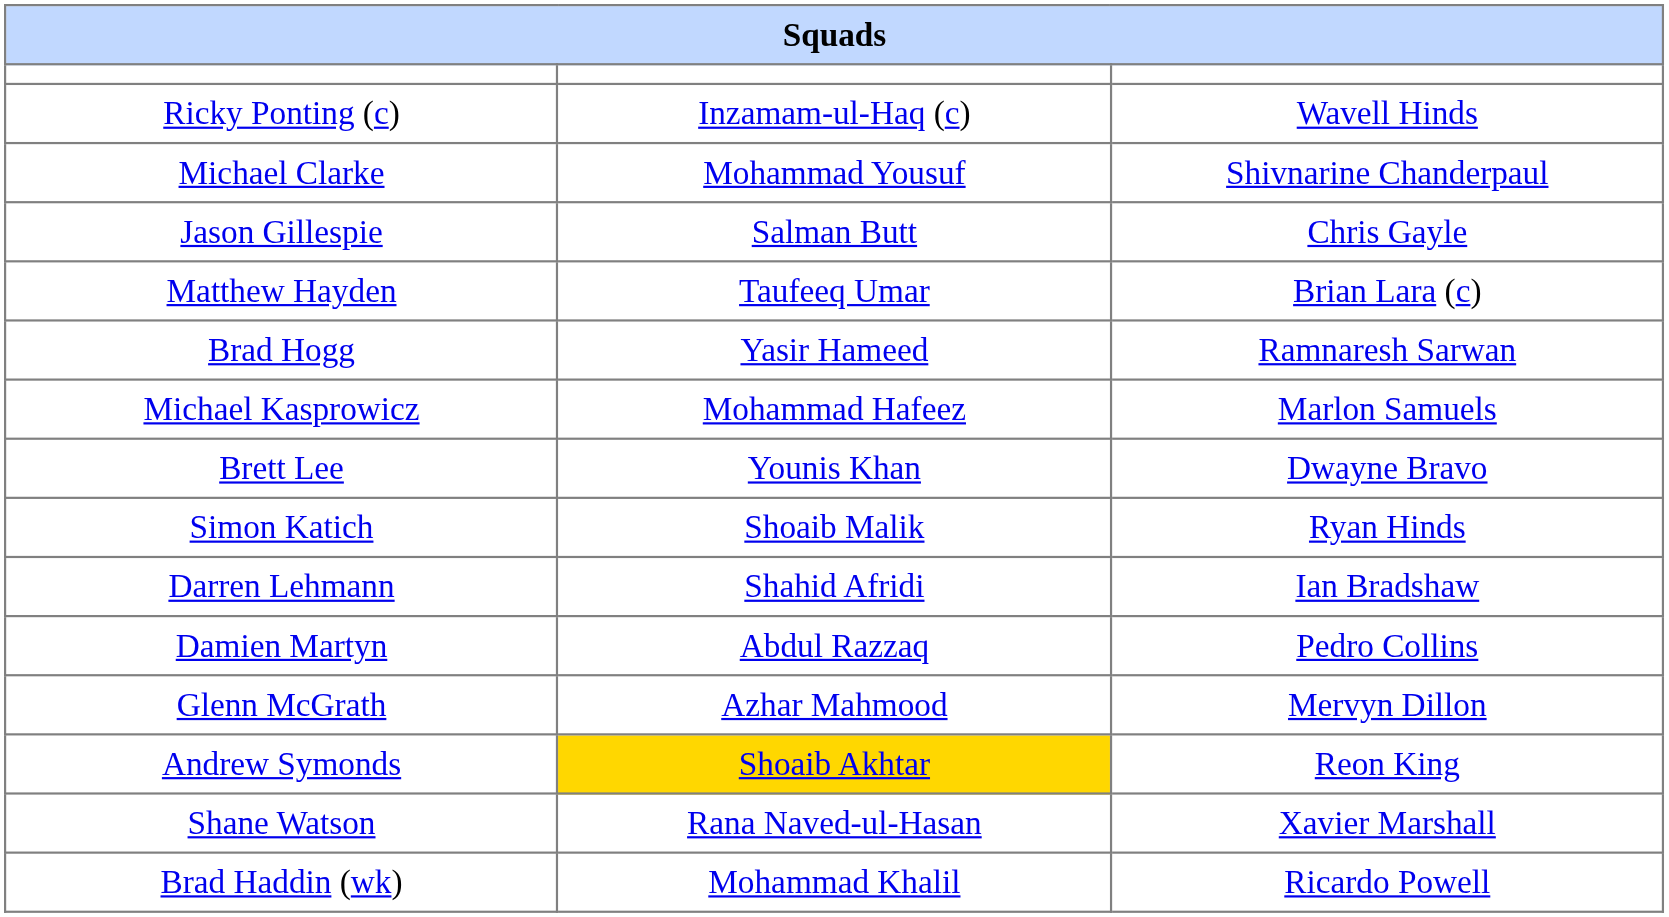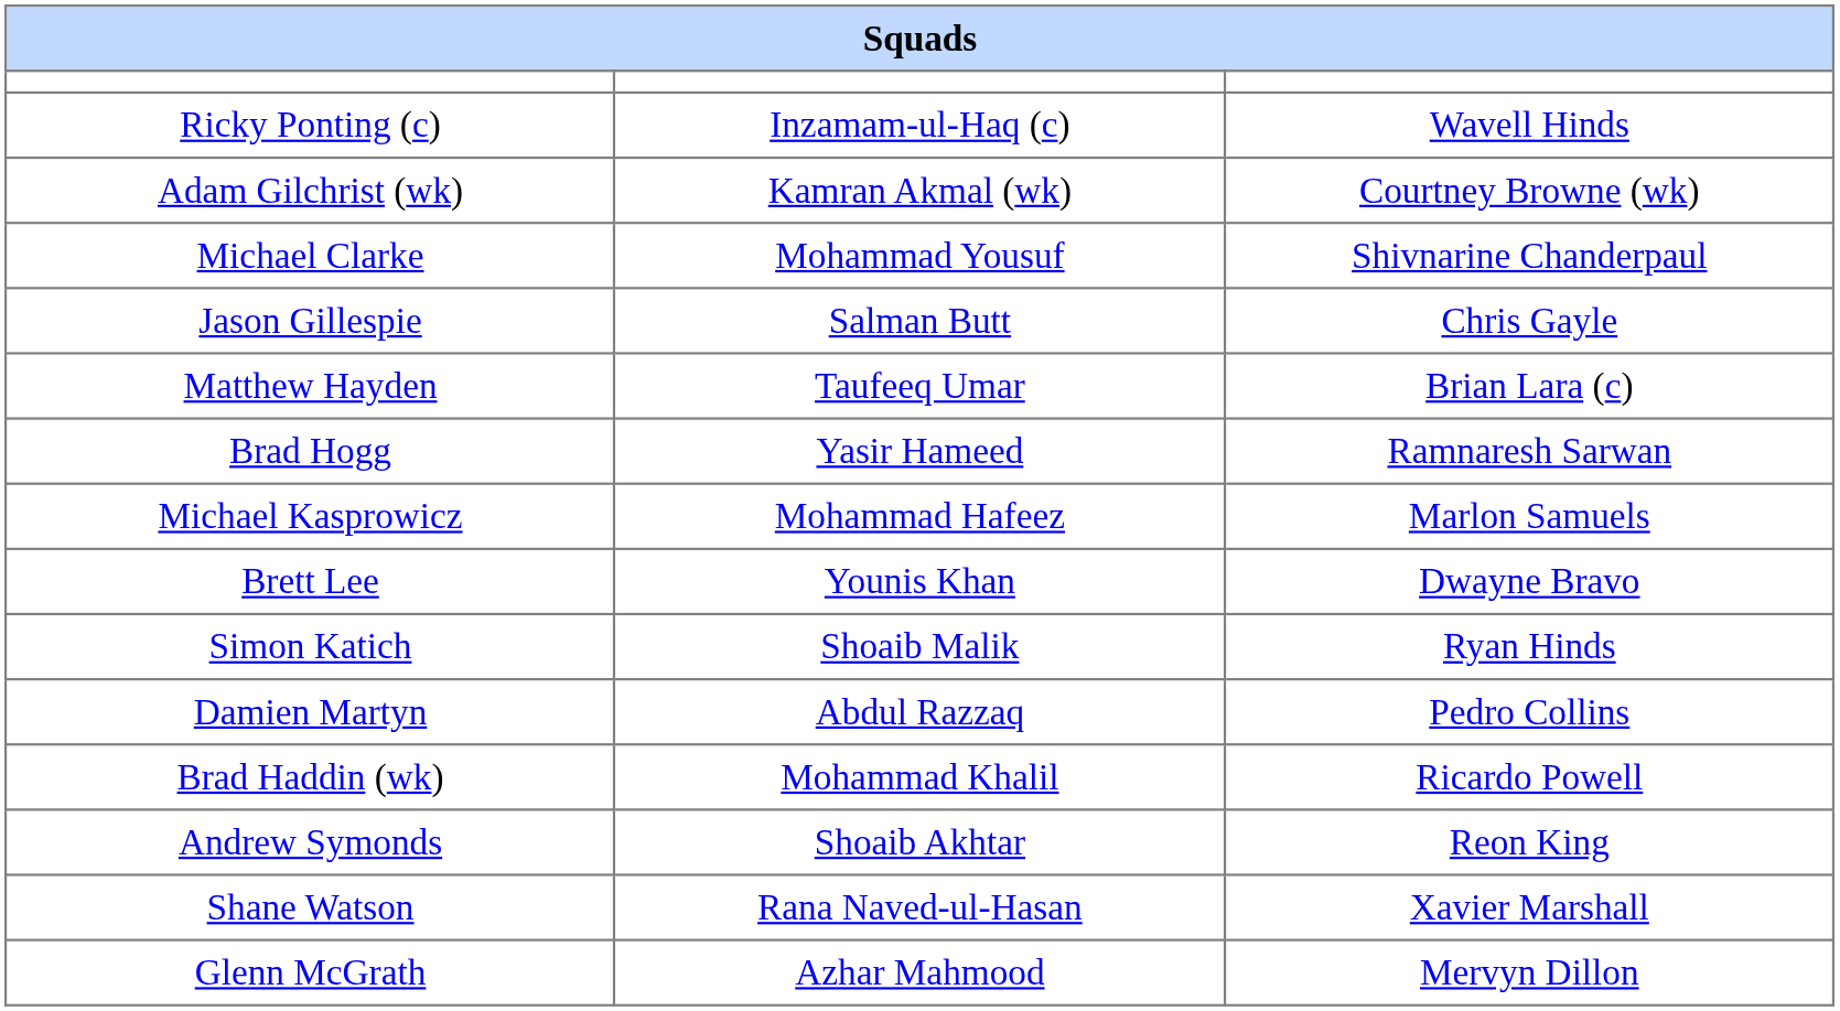+ row: Adam Gilchrist (wk) | Kamran Akmal (wk) | Courtney Browne (wk)
- row: Darren Lehmann | Shahid Afridi | Ian Bradshaw
rows swapped: Glenn McGrath <-> Brad Haddin (wk)
Andrew Symonds | column 2: gold background -> no background
